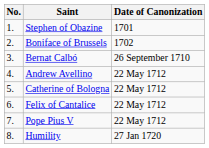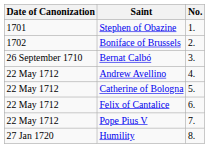columns swapped: No. <-> Date of Canonization
